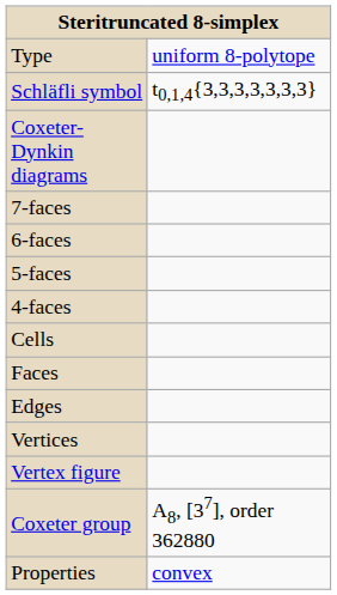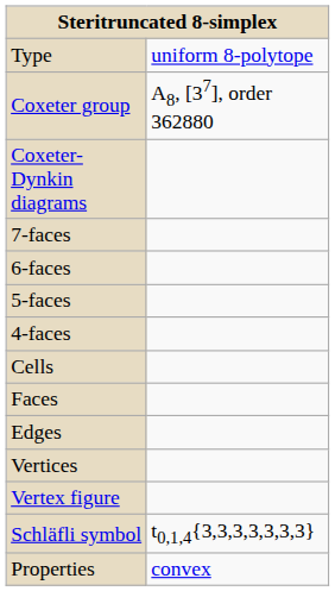rows swapped: Schläfli symbol <-> Coxeter group
